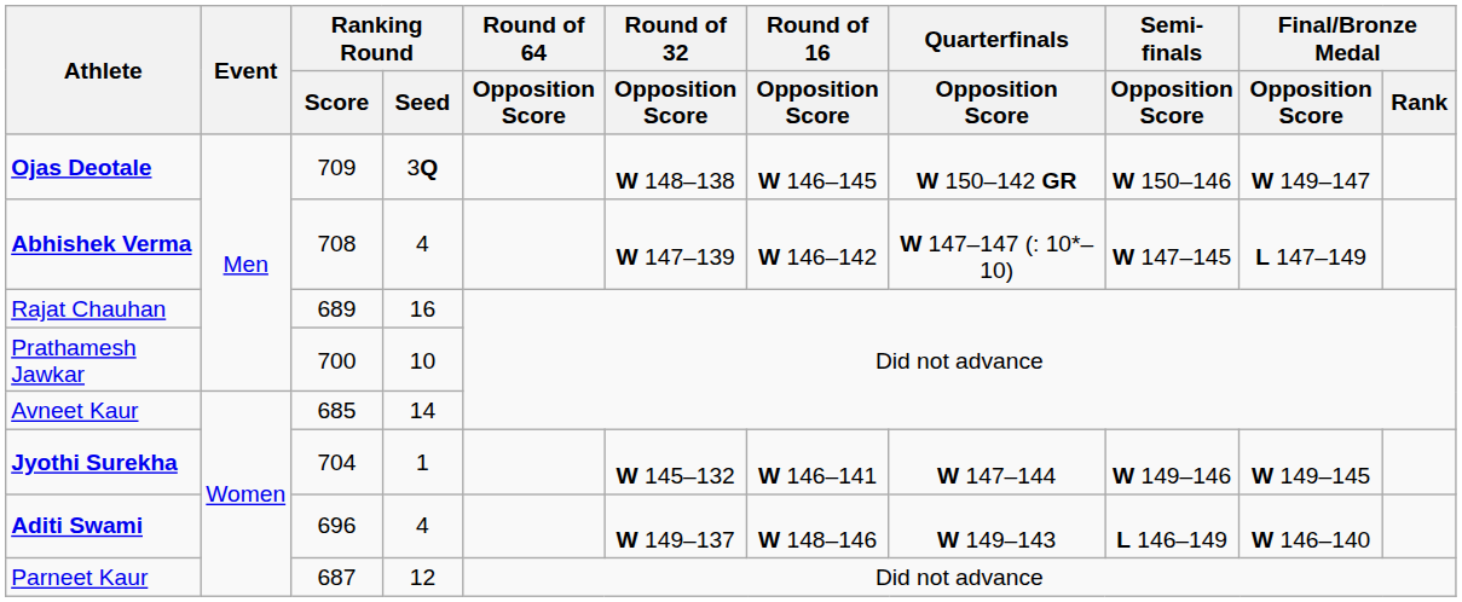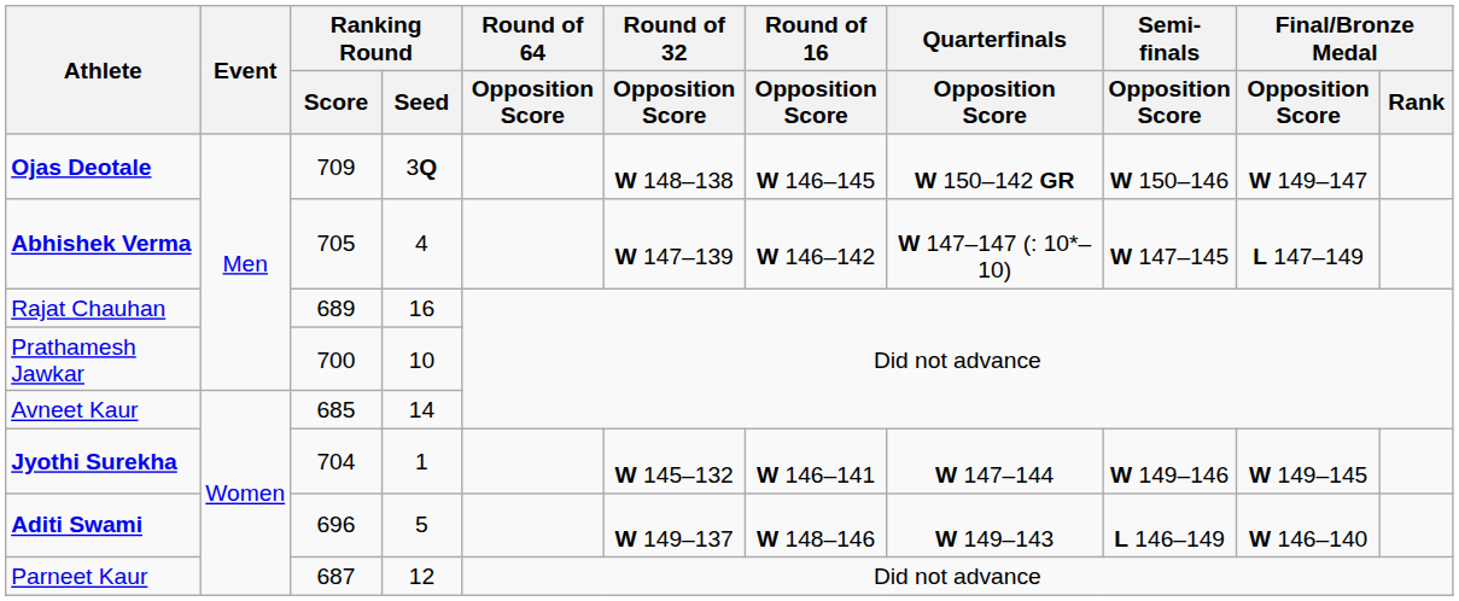Abhishek Verma | Ranking Round / Score: 708 -> 705
Aditi Swami | Ranking Round / Seed: 4 -> 5
